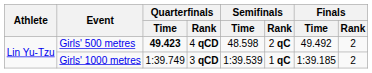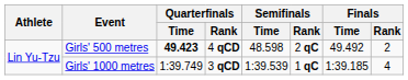Girls' 1000 metres | Finals / Rank: 2 -> 4
